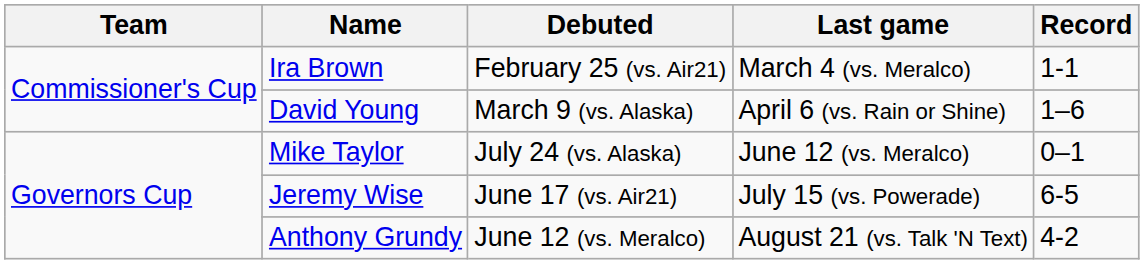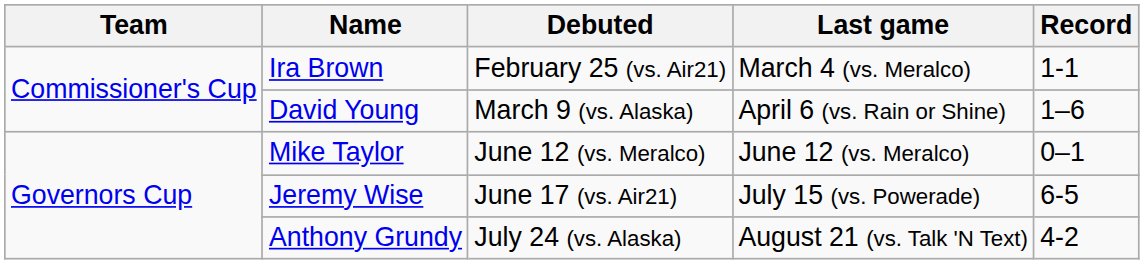Mike Taylor | Debuted: July 24 (vs. Alaska) -> June 12 (vs. Meralco)
Anthony Grundy | Debuted: June 12 (vs. Meralco) -> July 24 (vs. Alaska)
